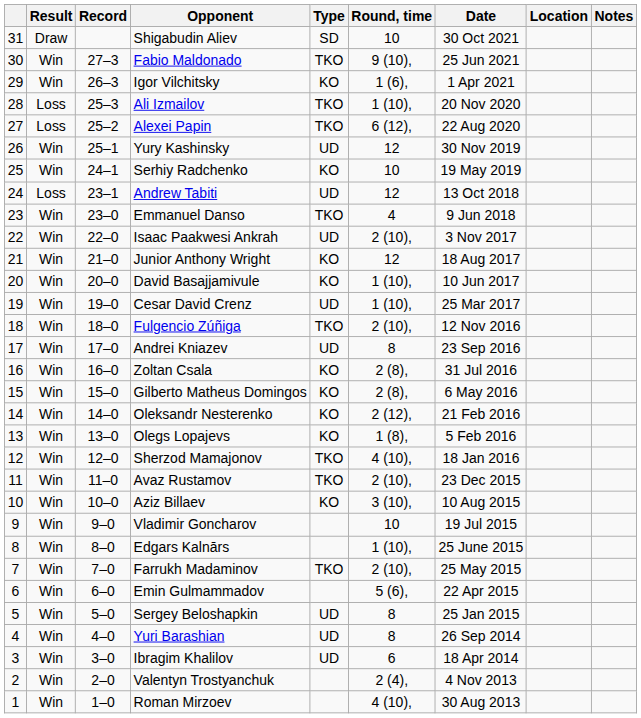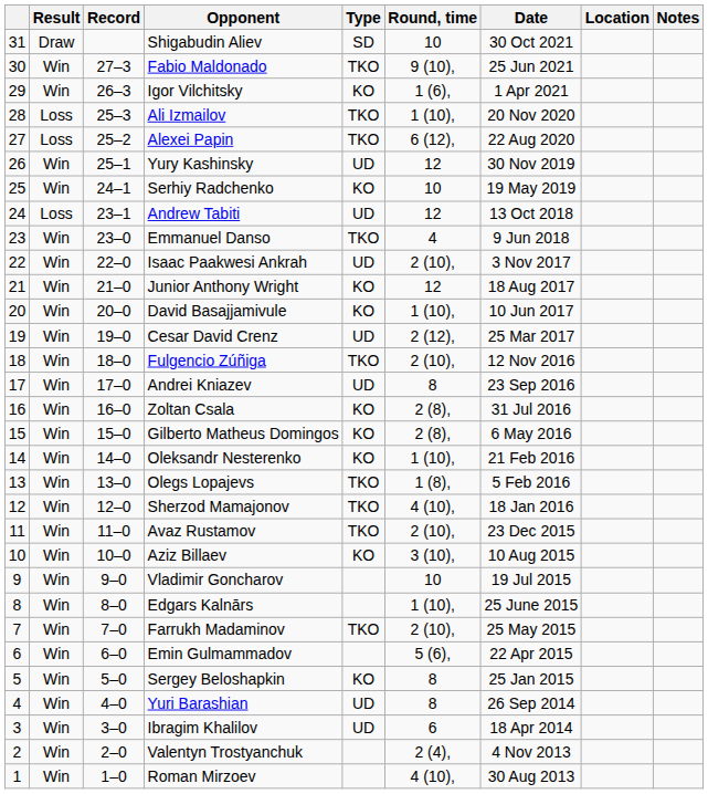Cesar David Crenz | Round, time: 1 (10), -> 2 (12),
Oleksandr Nesterenko | Round, time: 2 (12), -> 1 (10),
Olegs Lopajevs | Type: KO -> TKO
Sergey Beloshapkin | Type: UD -> KO
